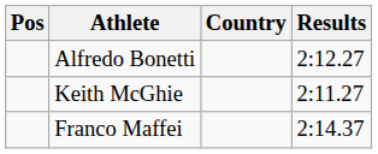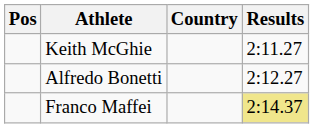rows swapped: Keith McGhie <-> Alfredo Bonetti
Franco Maffei | Results: no background -> khaki background
